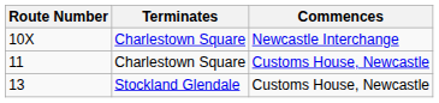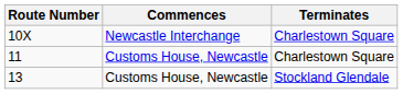columns swapped: Commences <-> Terminates
